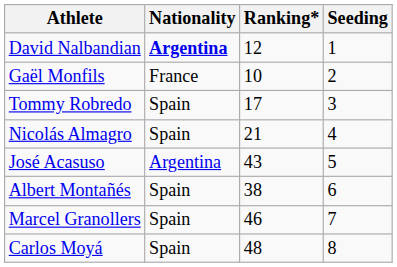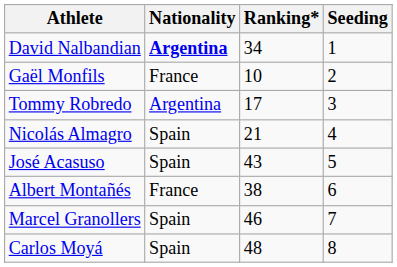David Nalbandian | Ranking*: 12 -> 34
Tommy Robredo | Nationality: Spain -> Argentina
José Acasuso | Nationality: Argentina -> Spain
Albert Montañés | Nationality: Spain -> France
